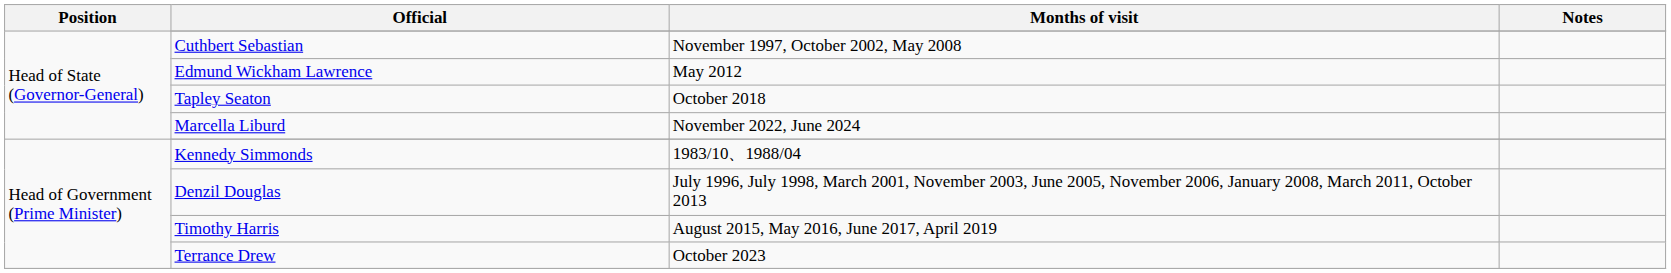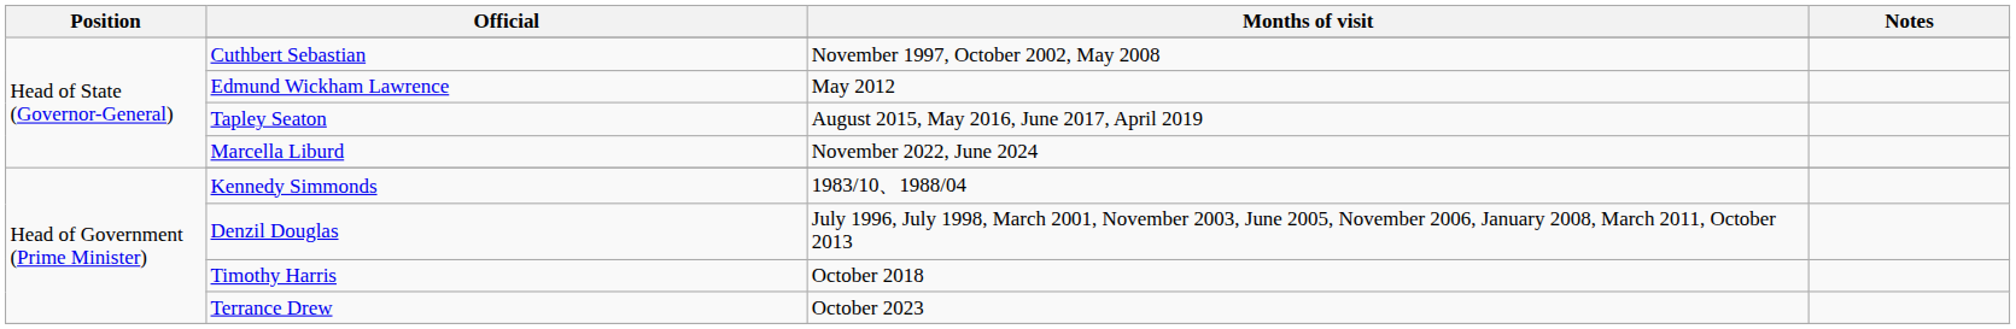Tapley Seaton | Months of visit: October 2018 -> August 2015, May 2016, June 2017, April 2019
Timothy Harris | Months of visit: August 2015, May 2016, June 2017, April 2019 -> October 2018
